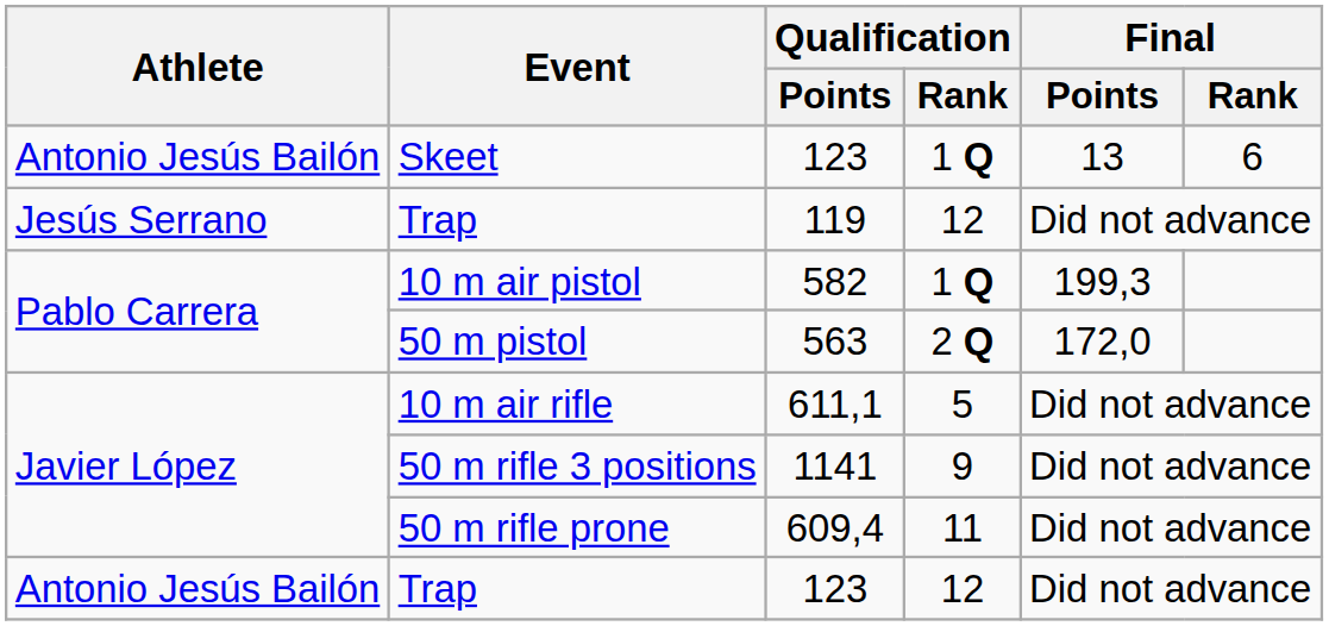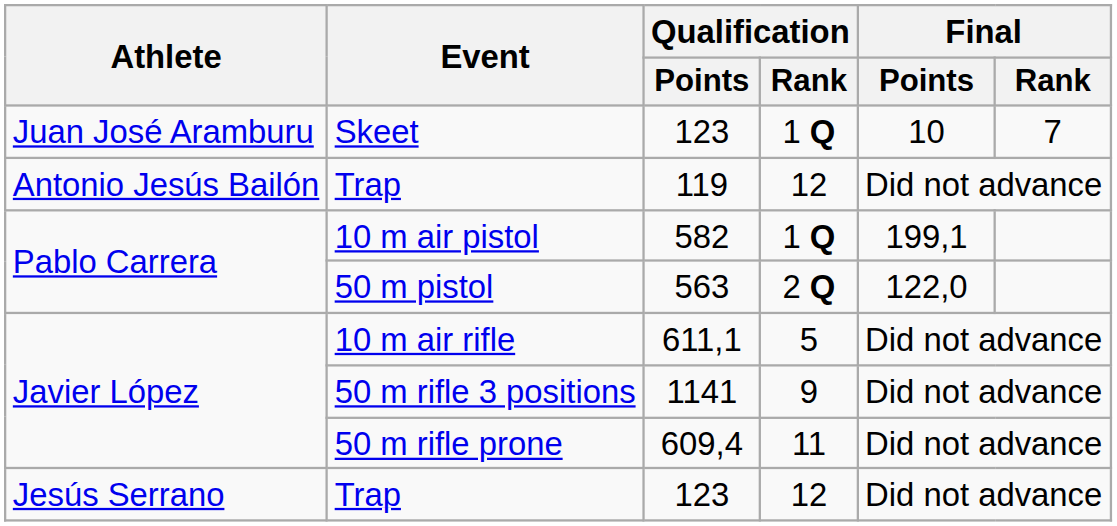Skeet | Athlete: Antonio Jesús Bailón -> Juan José Aramburu
Skeet | Final / Points: 13 -> 10
Skeet | Final / Rank: 6 -> 7
Trap / 119 | Athlete: Jesús Serrano -> Antonio Jesús Bailón
10 m air pistol | Final / Points: 199,3 -> 199,1
50 m pistol | Final / Points: 172,0 -> 122,0
Trap / 123 | Athlete: Antonio Jesús Bailón -> Jesús Serrano
